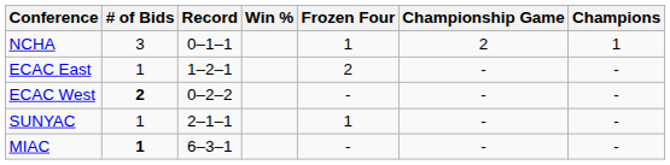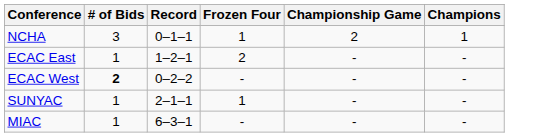- column: Win %
MIAC | # of Bids: bold -> normal
